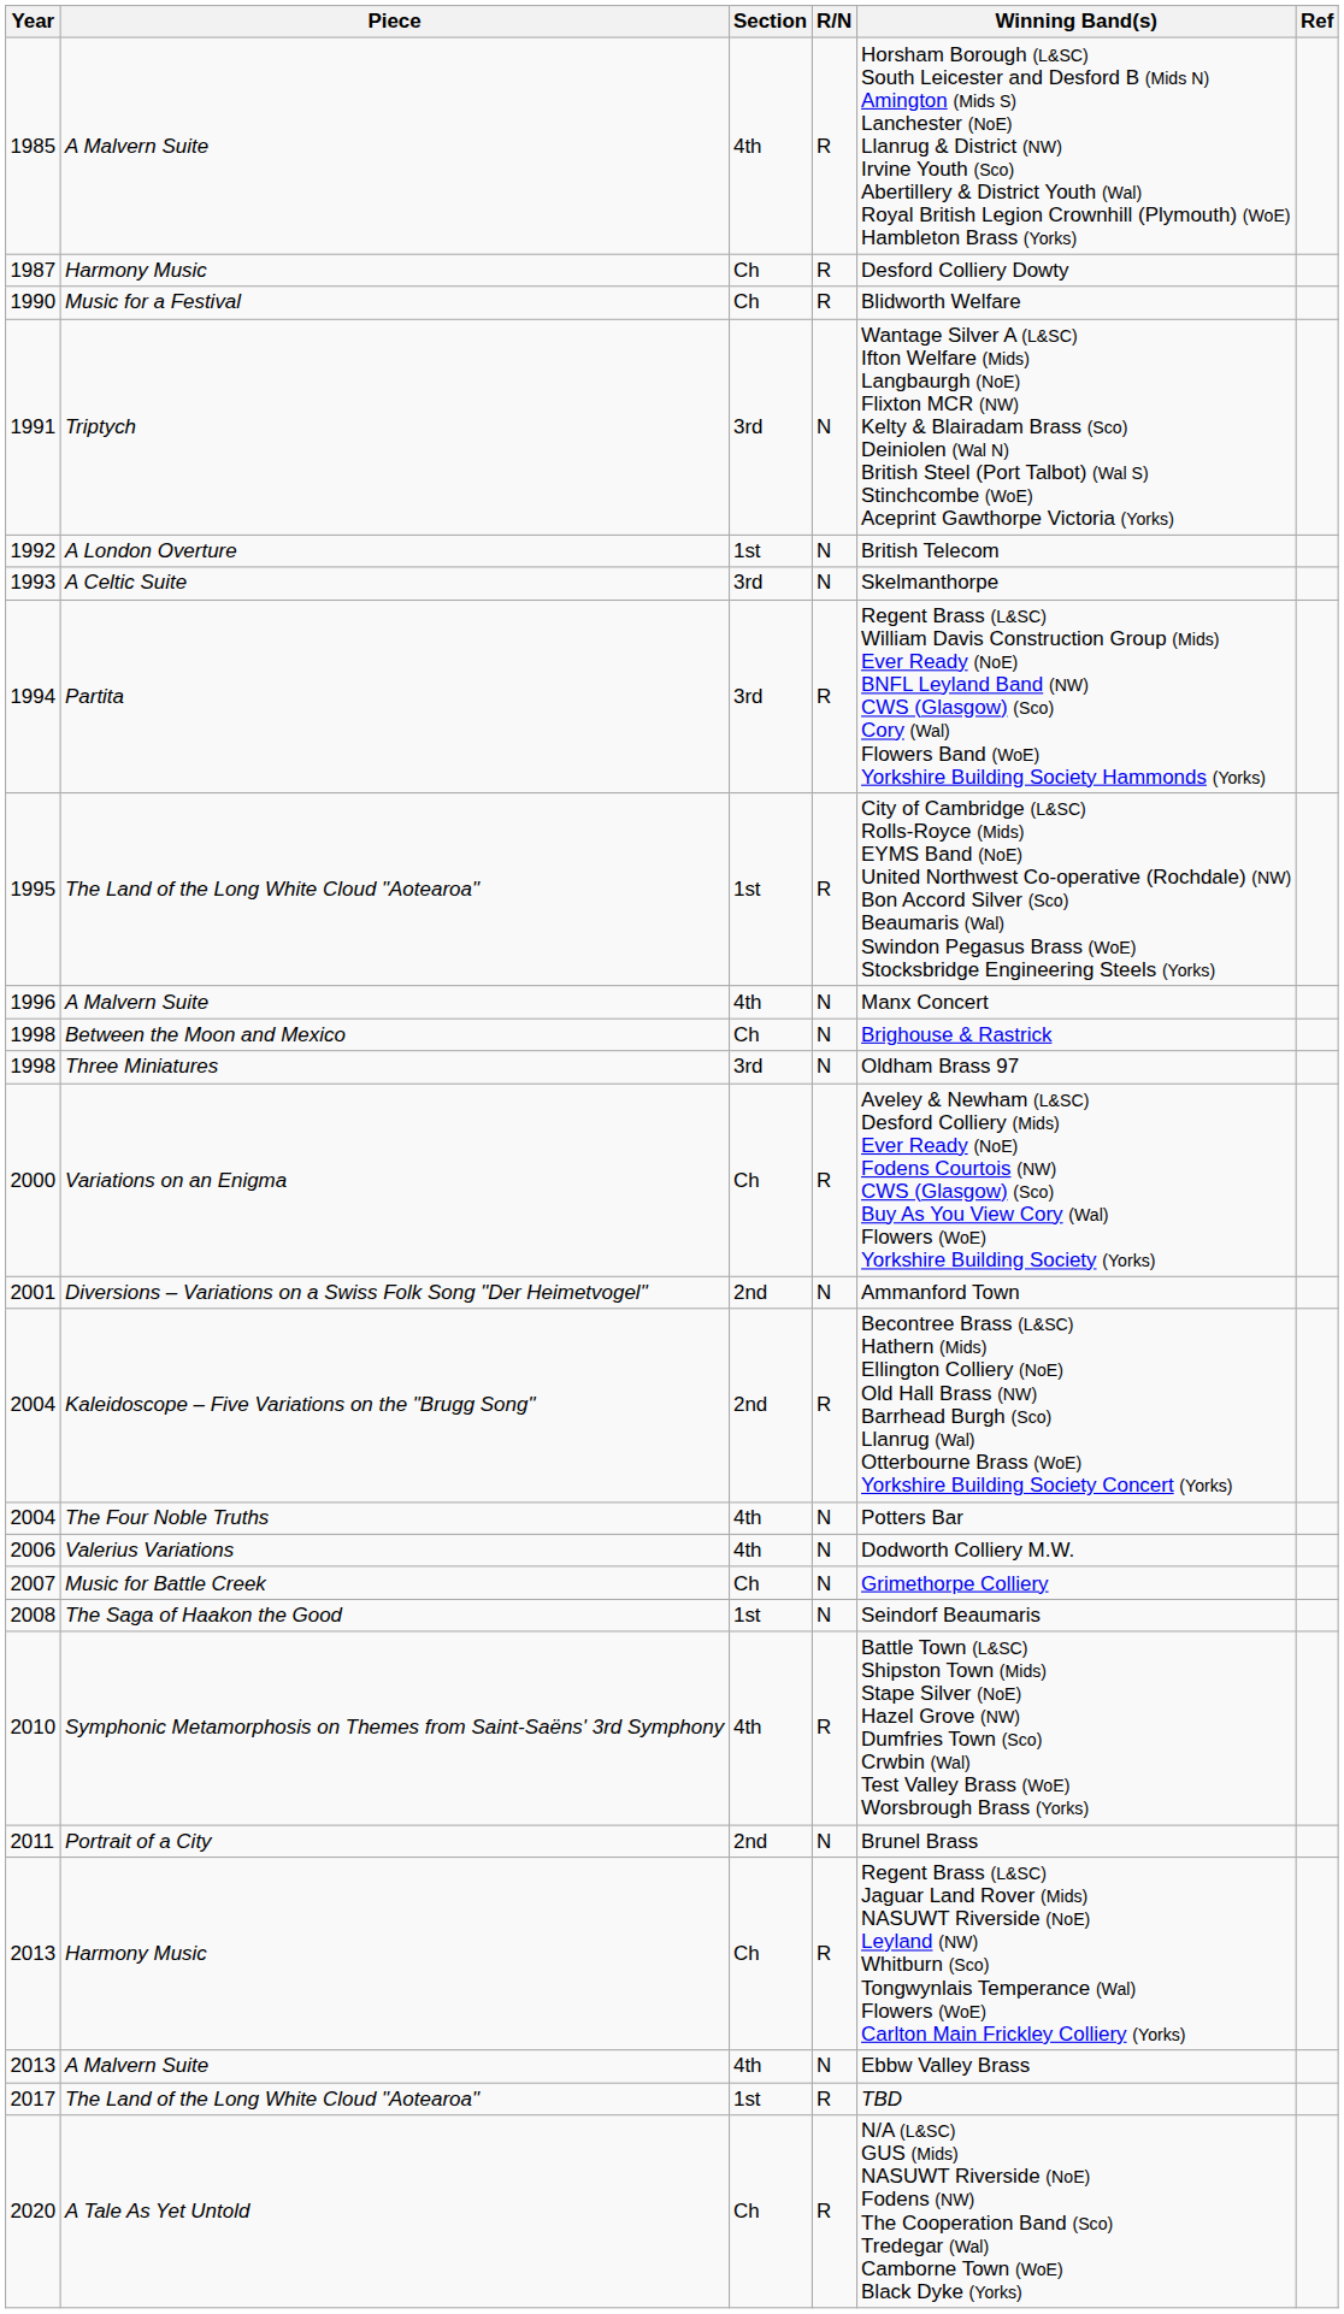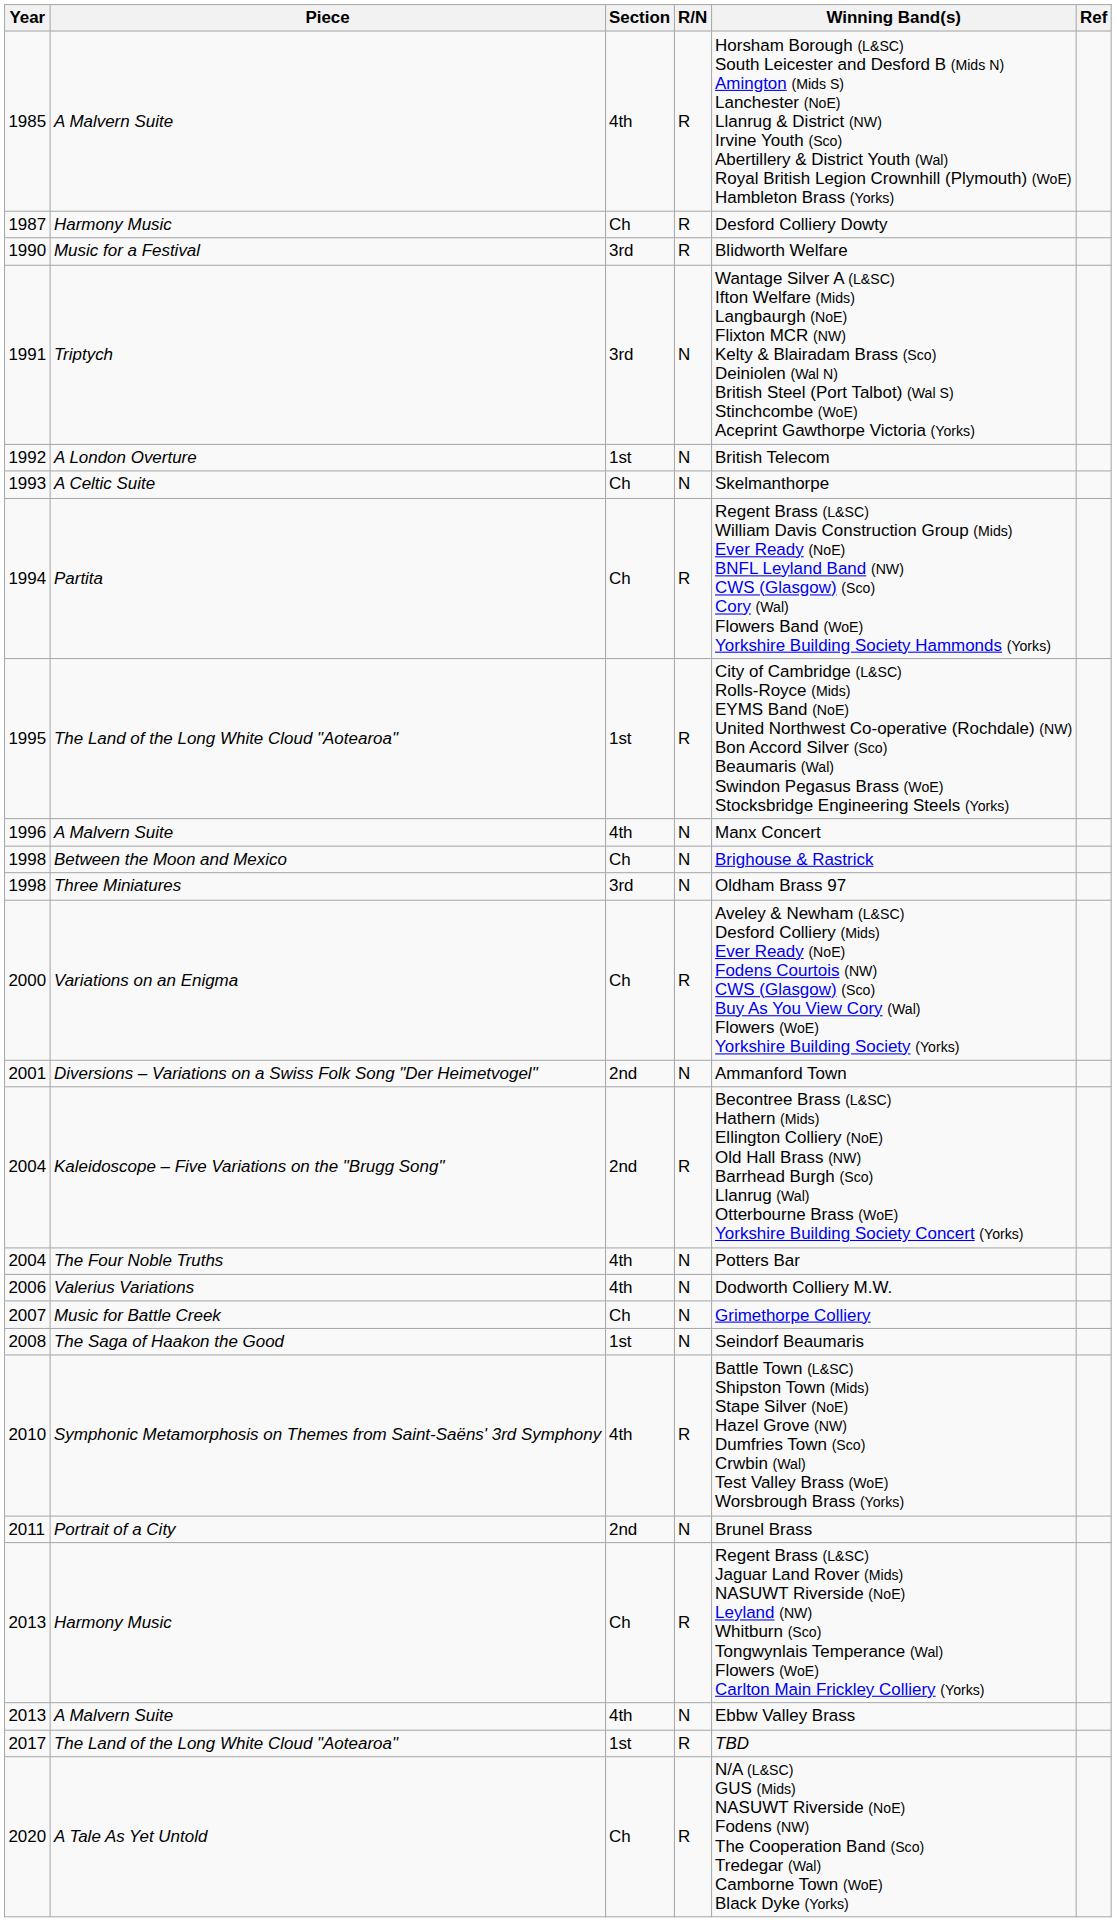1990 | Section: Ch -> 3rd
1993 | Section: 3rd -> Ch
1994 | Section: 3rd -> Ch
